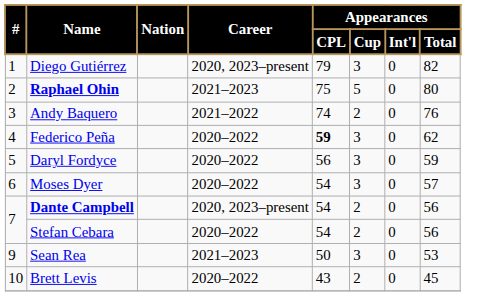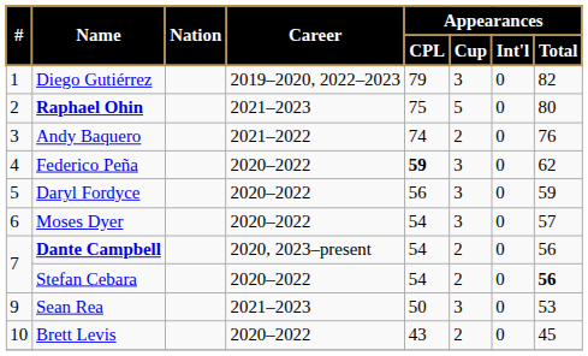Diego Gutiérrez | Career: 2020, 2023–present -> 2019–2020, 2022–2023
Stefan Cebara | Appearances / Total: normal -> bold
